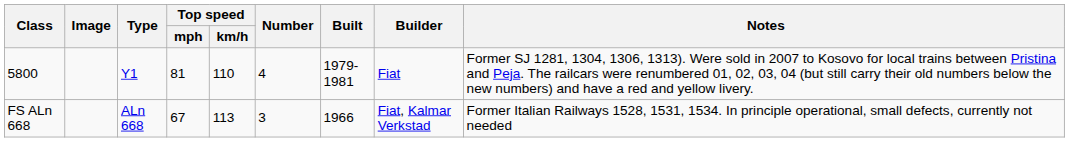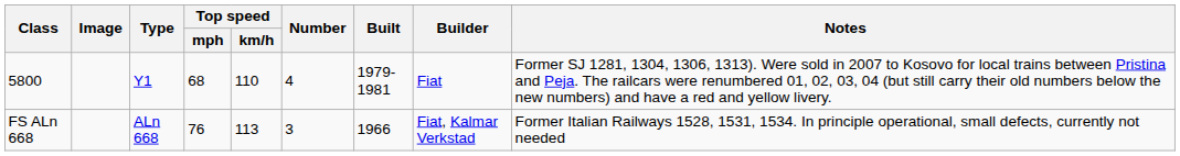5800 | Top speed / mph: 81 -> 68
FS ALn 668 | Top speed / mph: 67 -> 76
